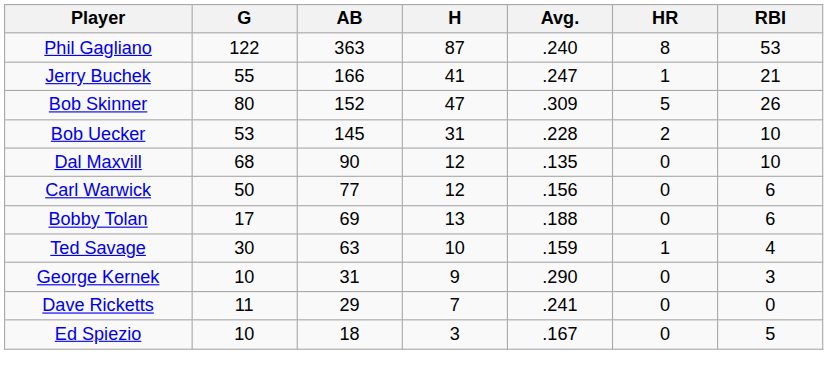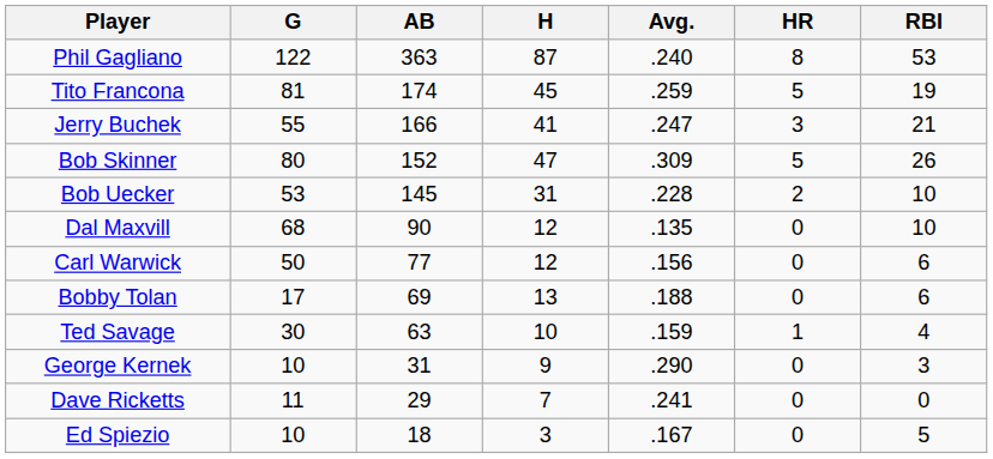+ row: Tito Francona | 81 | 174 | 45 | .259 | 5 | 19
Jerry Buchek | HR: 1 -> 3
